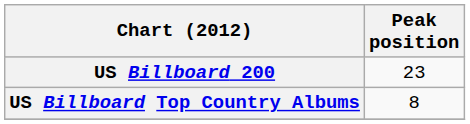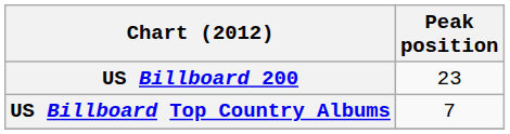US Billboard Top Country Albums | Peak position: 8 -> 7
